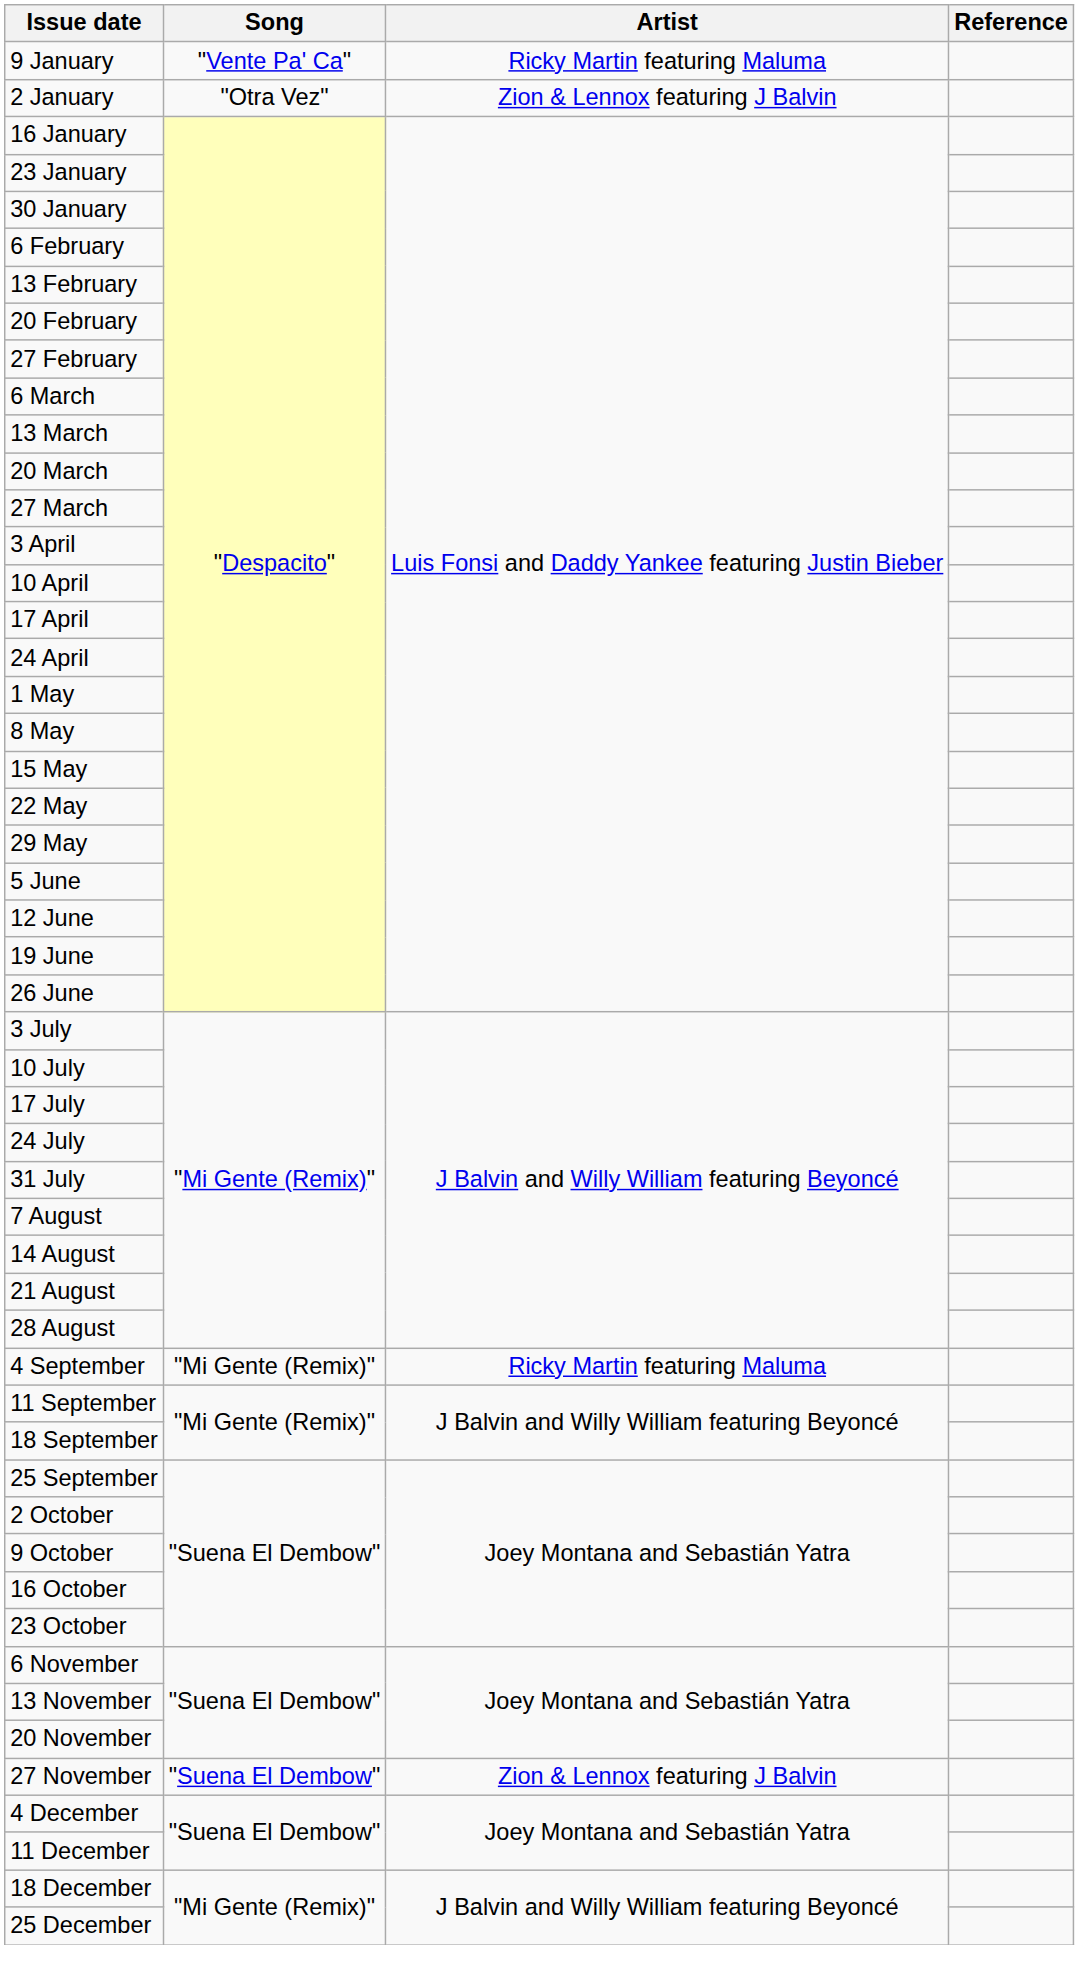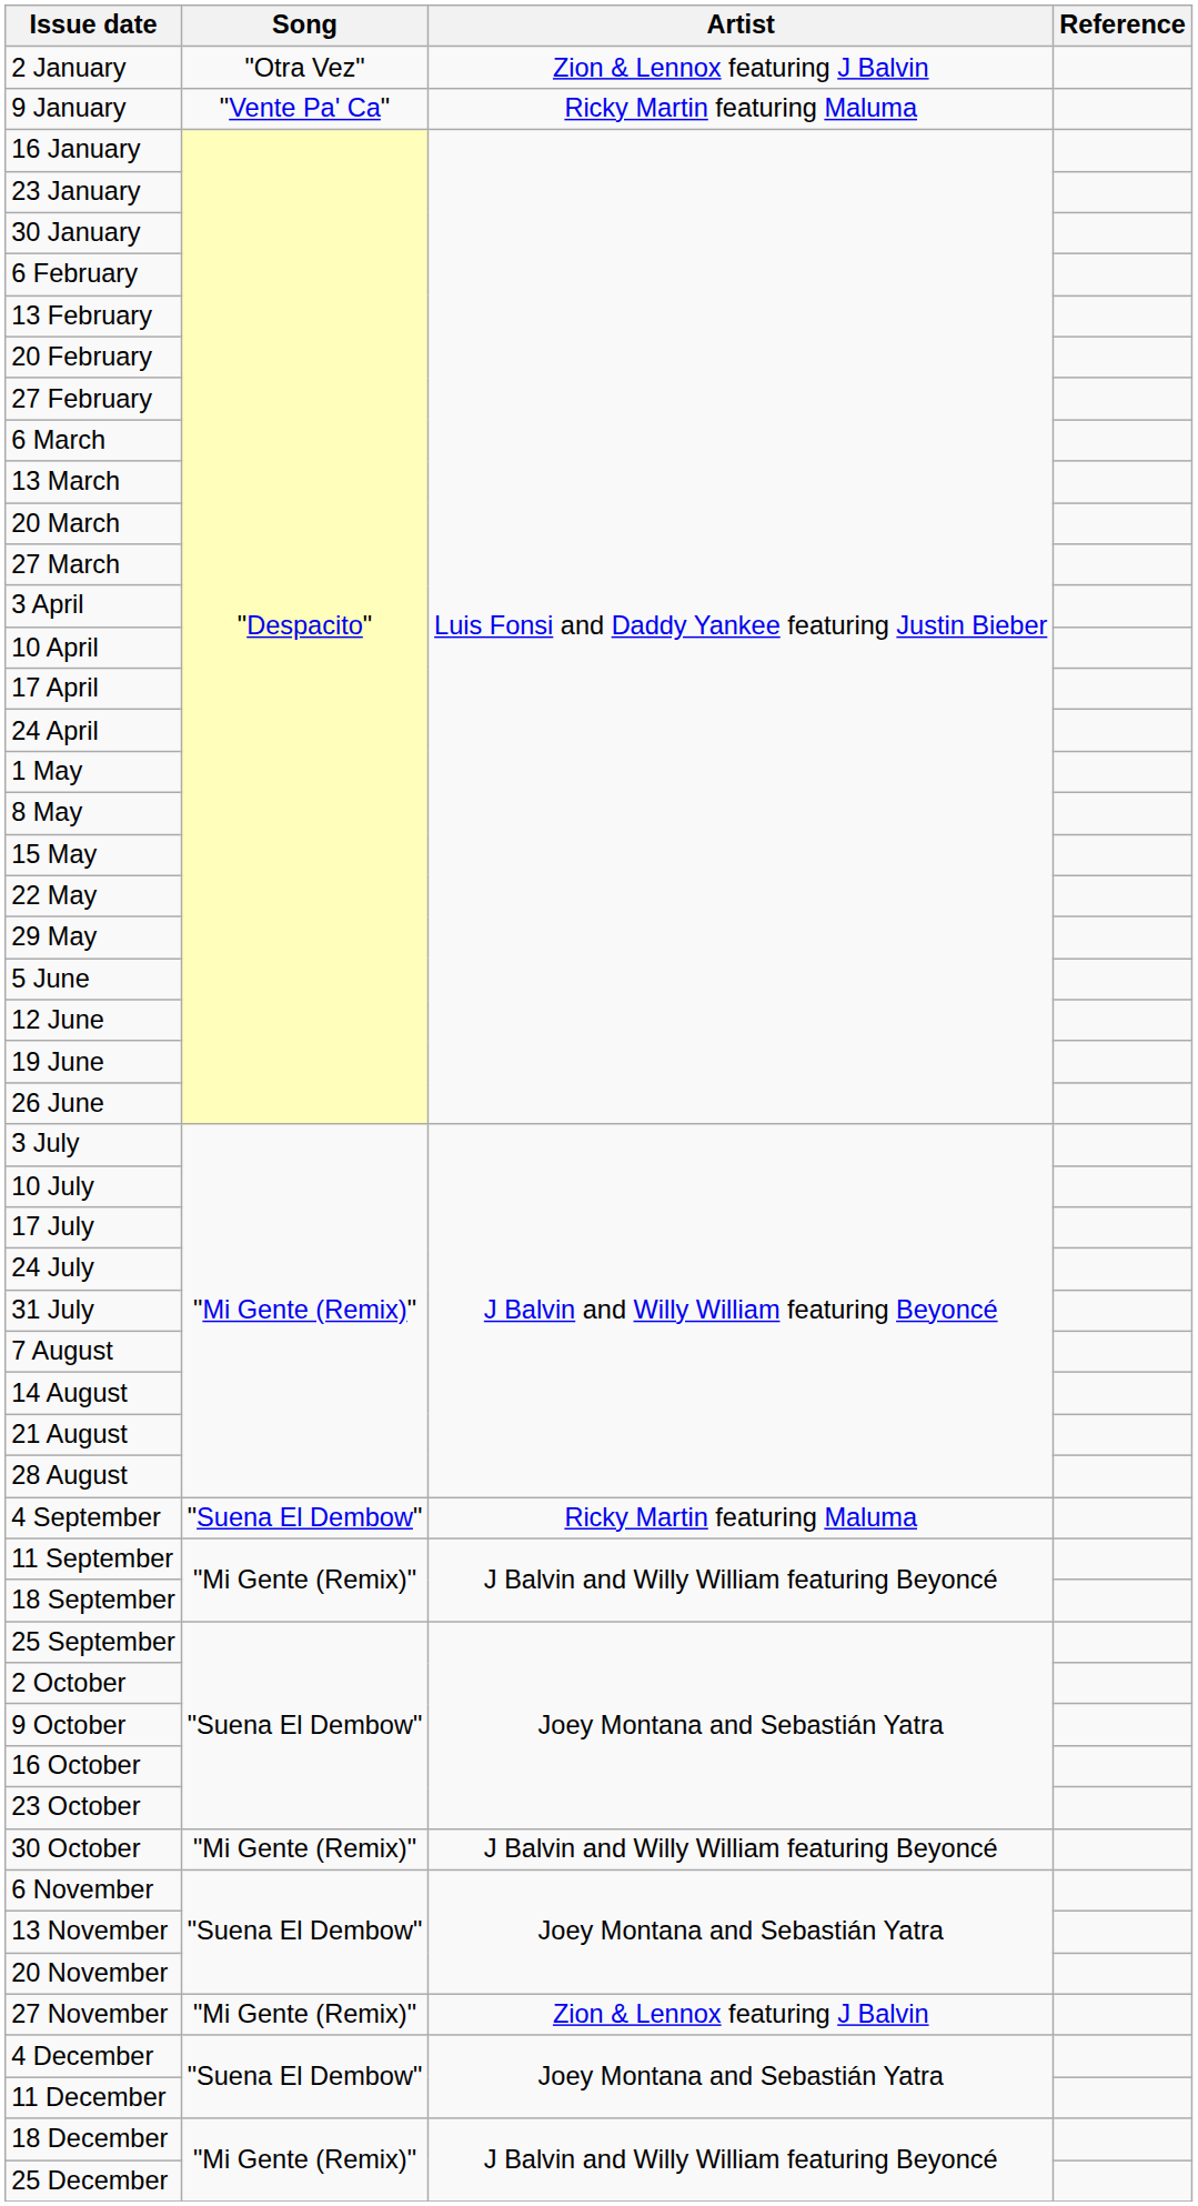rows swapped: 2 January <-> 9 January
4 September | Song: "Mi Gente (Remix)" -> "Suena El Dembow"
+ row: 30 October | "Mi Gente (Remix)" | J Balvin and Willy William featuring Beyoncé
27 November | Song: "Suena El Dembow" -> "Mi Gente (Remix)"
